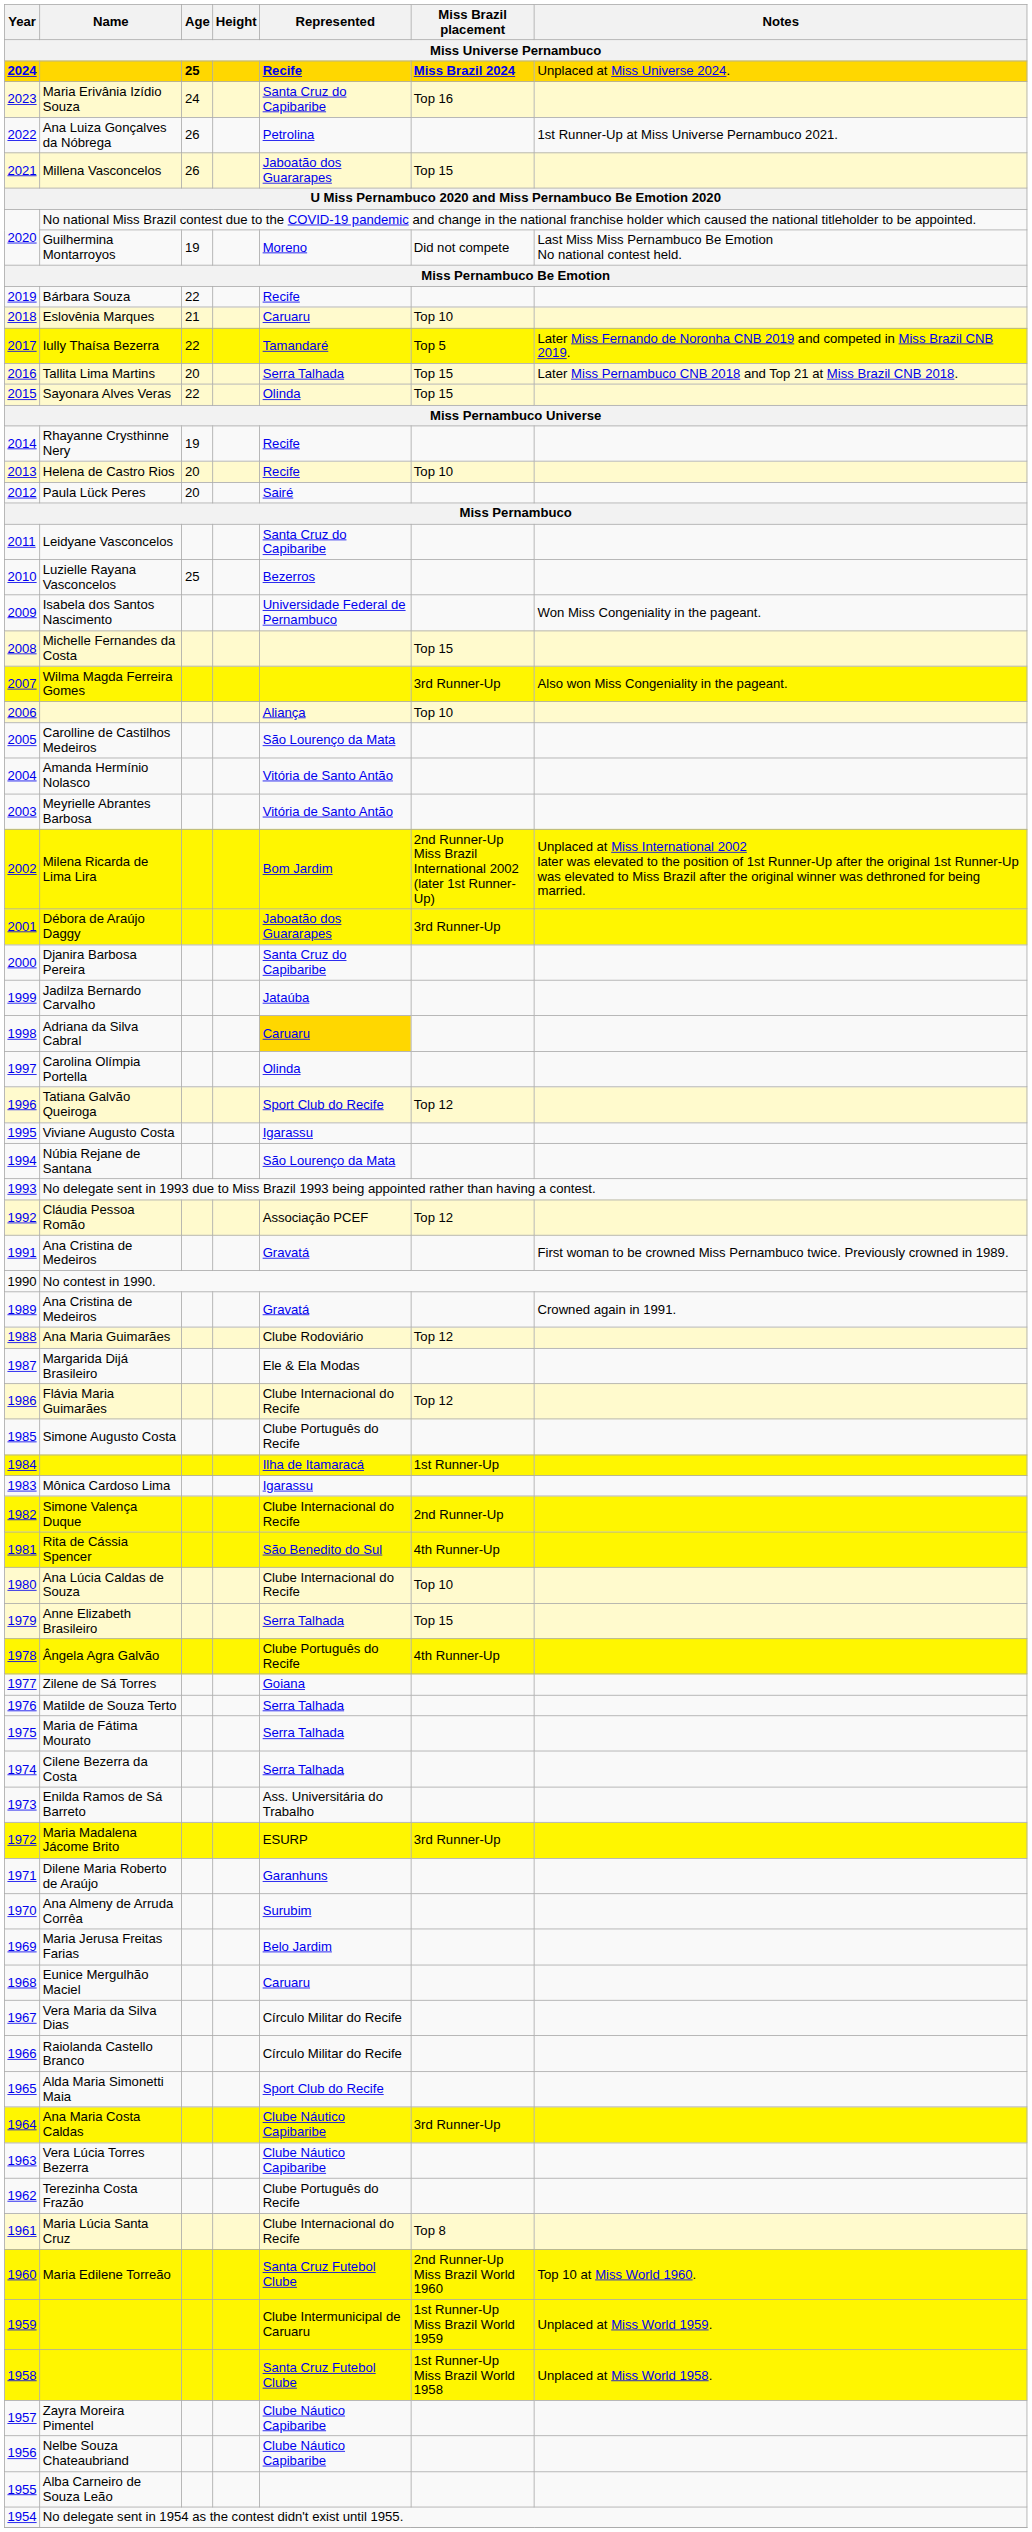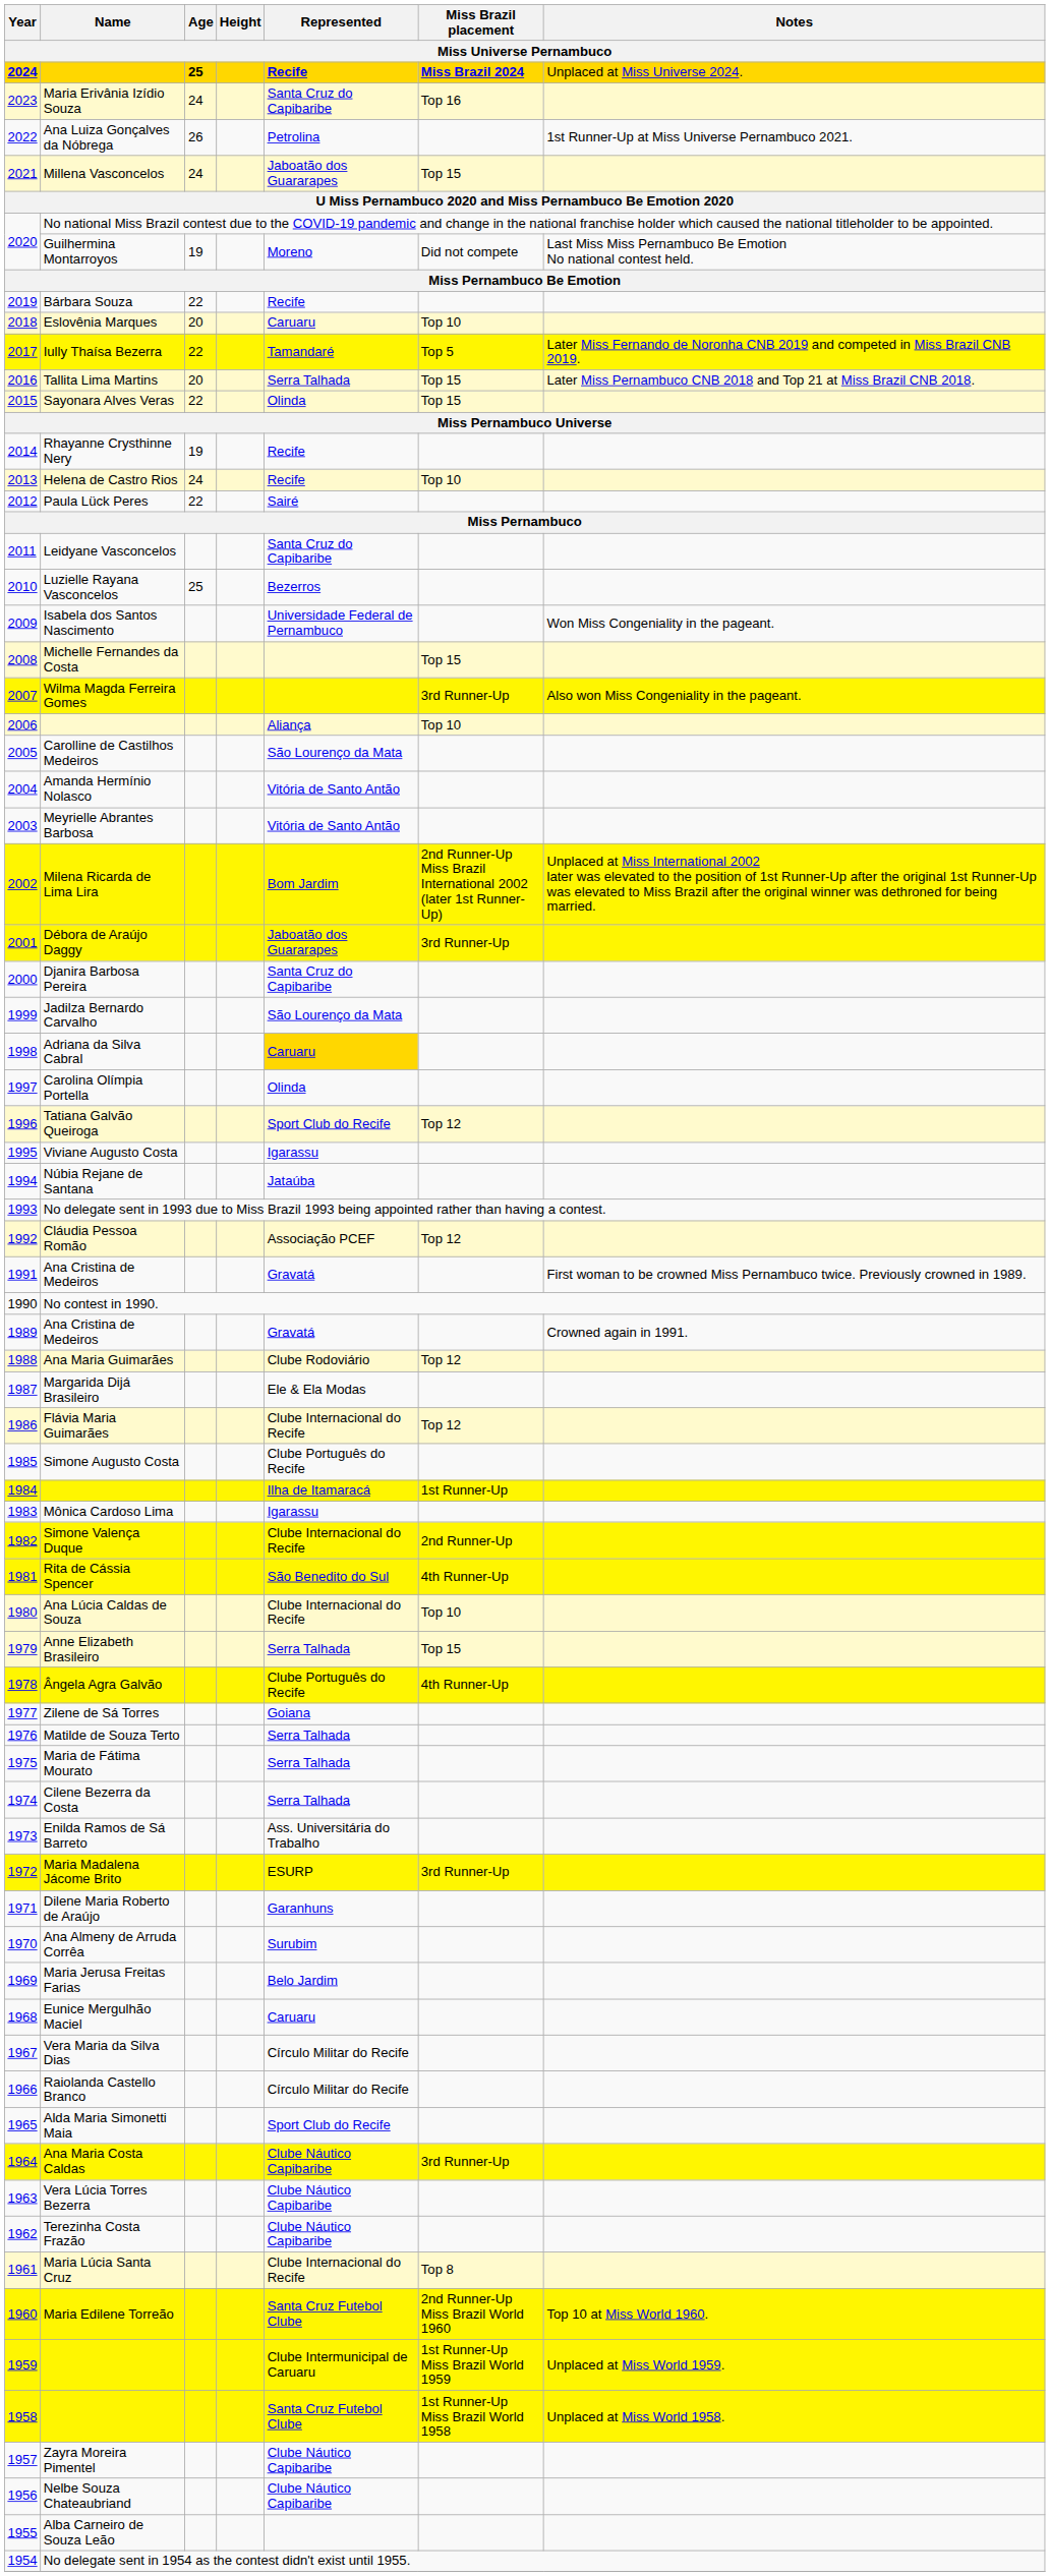Millena Vasconcelos | Age: 26 -> 24
Eslovênia Marques | Age: 21 -> 20
Helena de Castro Rios | Age: 20 -> 24
Paula Lück Peres | Age: 20 -> 22
Jadilza Bernardo Carvalho | Represented: Jataúba -> São Lourenço da Mata
Núbia Rejane de Santana | Represented: São Lourenço da Mata -> Jataúba
Terezinha Costa Frazão | Represented: Clube Português do Recife -> Clube Náutico Capibaribe
